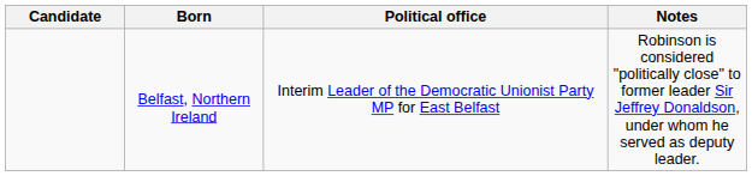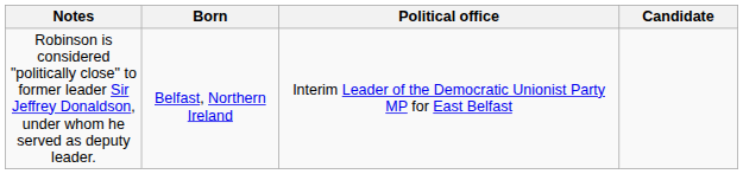columns swapped: Candidate <-> Notes
